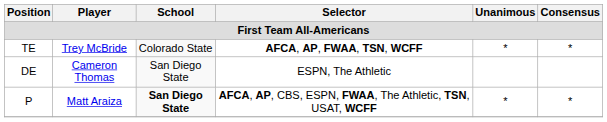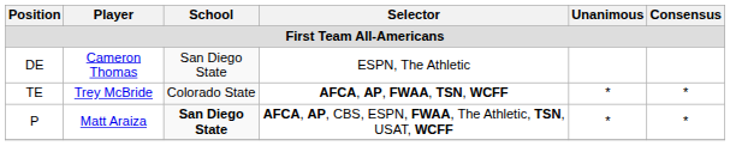rows swapped: TE <-> DE
